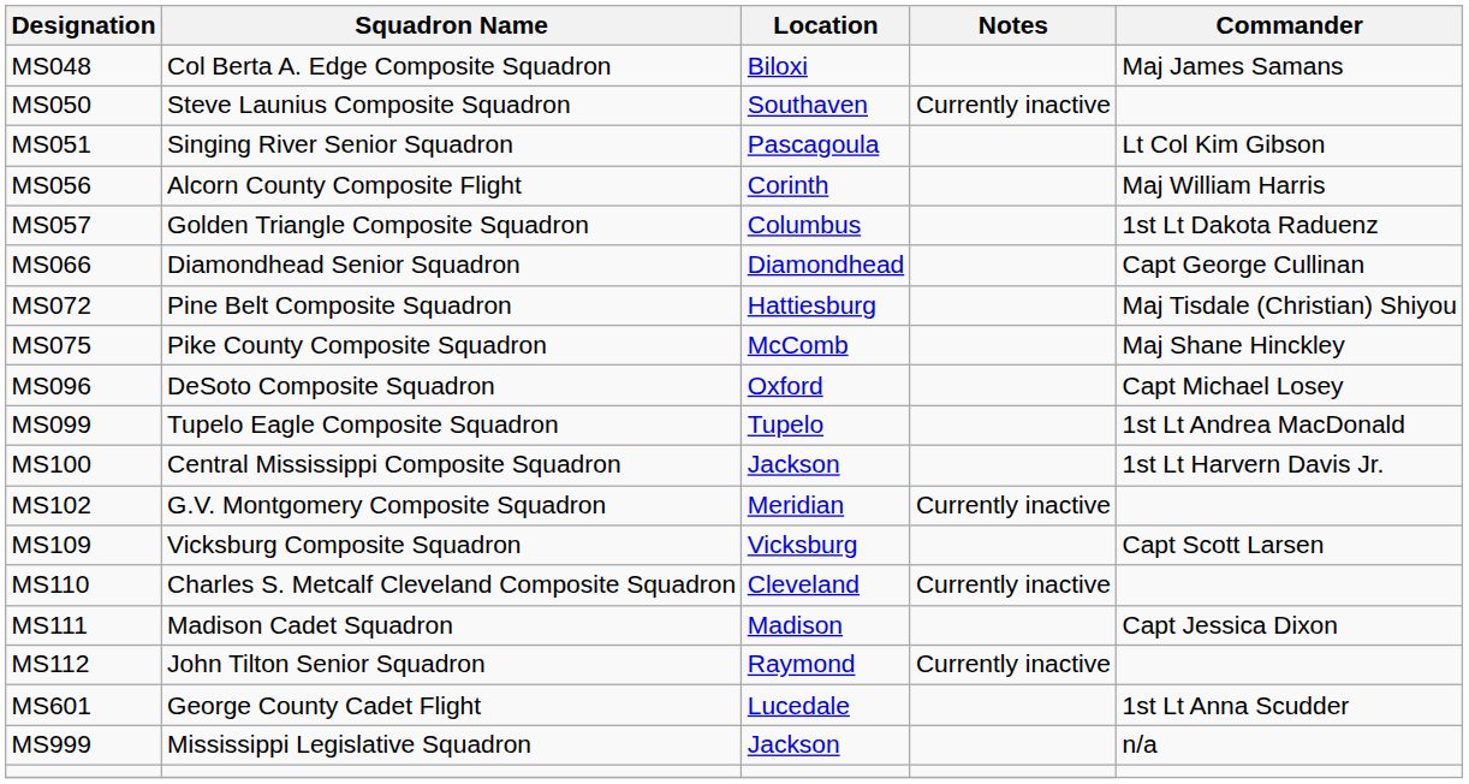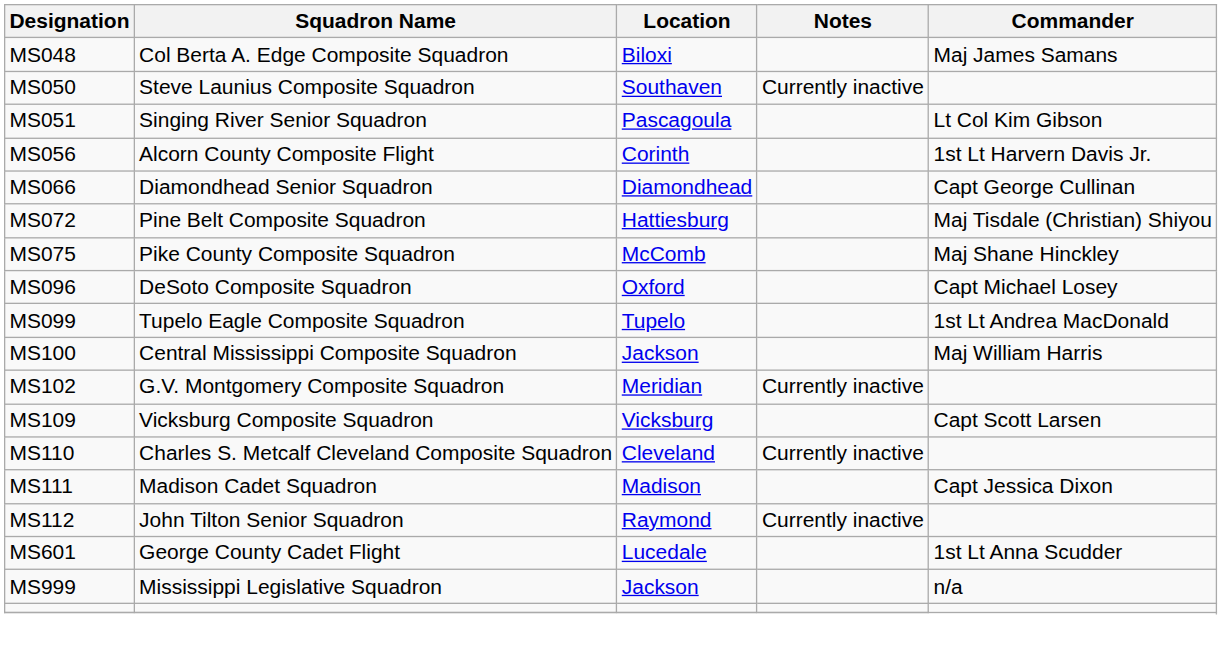MS056 | Commander: Maj William Harris -> 1st Lt Harvern Davis Jr.
- row: MS057 | Golden Triangle Composite Squadron | Columbus | 1st Lt Dakota Raduenz
MS100 | Commander: 1st Lt Harvern Davis Jr. -> Maj William Harris
